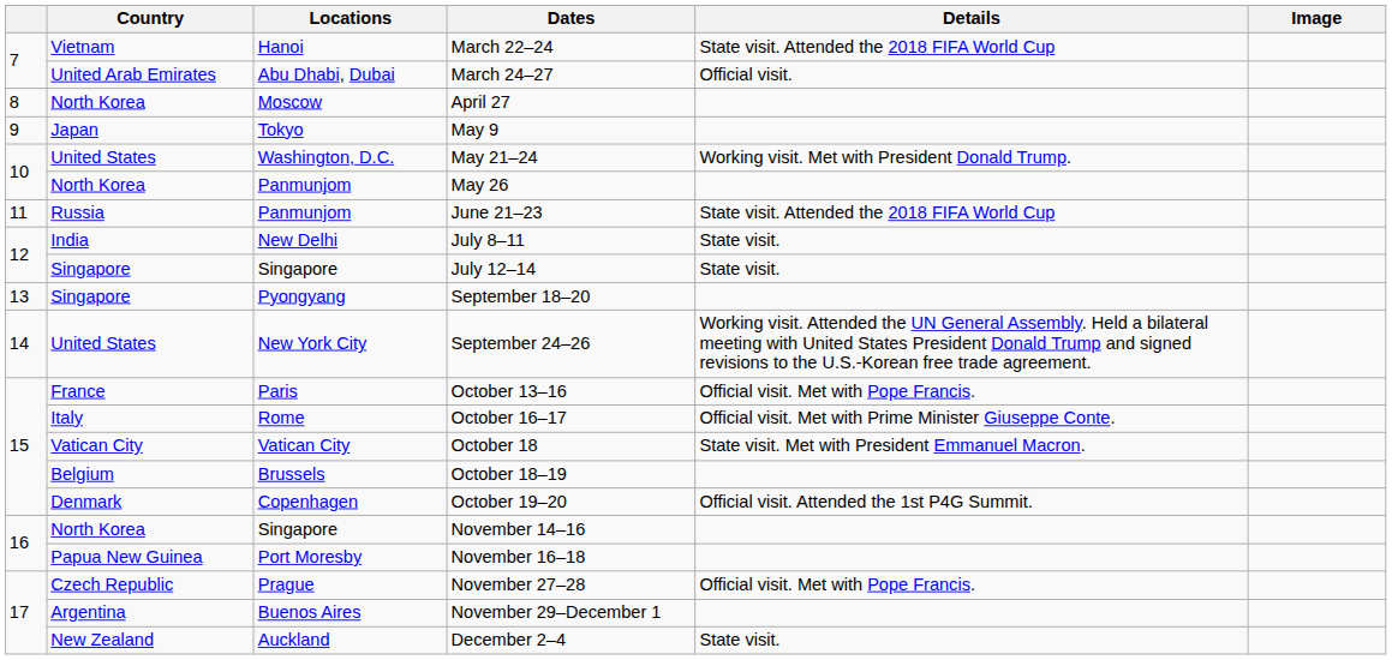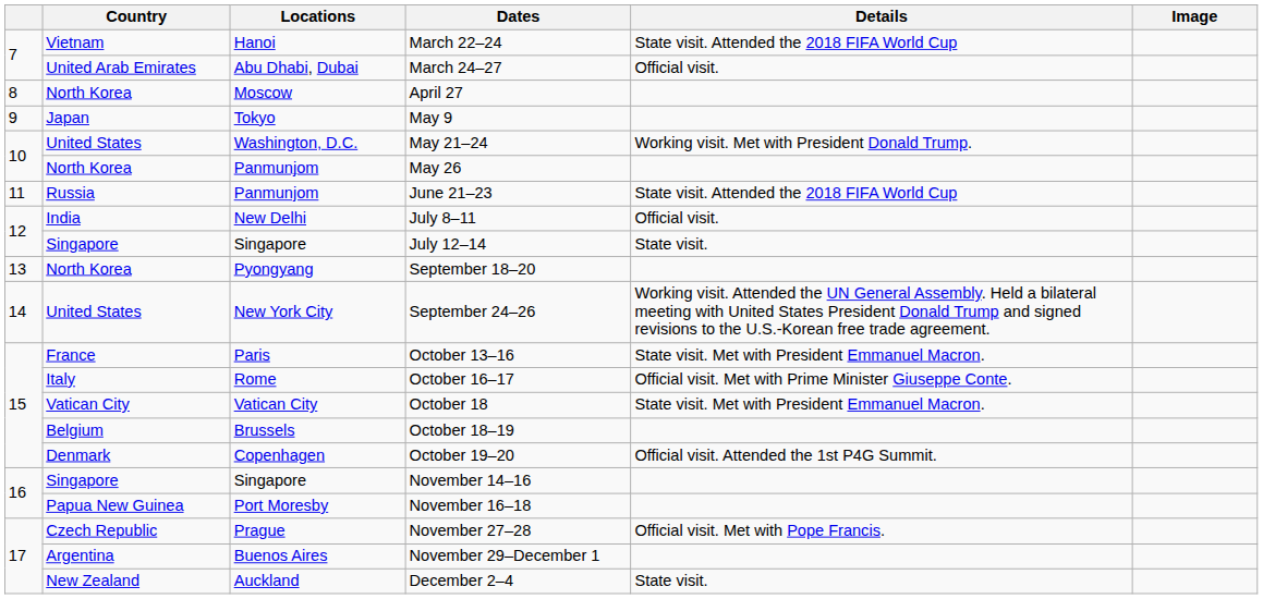July 8–11 | Details: State visit. -> Official visit.
September 18–20 | Country: Singapore -> North Korea
October 13–16 | Details: Official visit. Met with Pope Francis. -> State visit. Met with President Emmanuel Macron.
November 14–16 | Country: North Korea -> Singapore
